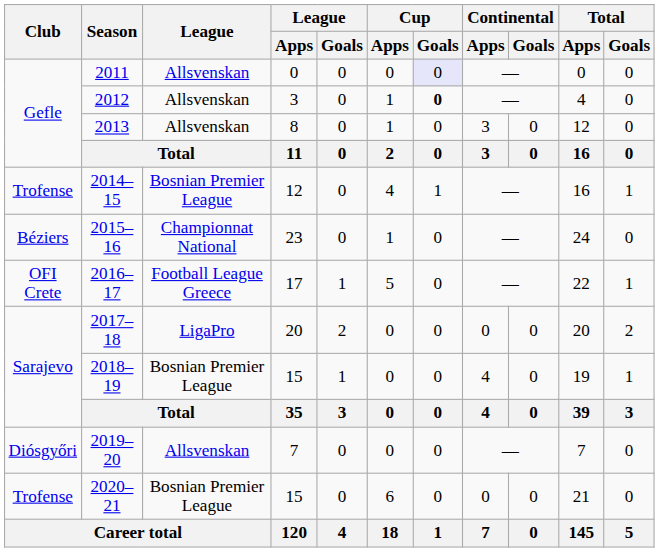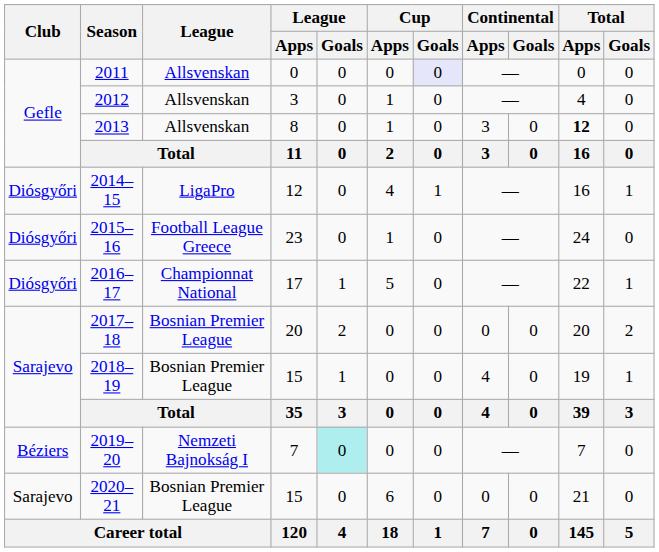2012 | Cup / Goals: bold -> normal
2013 | Total / Apps: normal -> bold
2014–15 | Club: Trofense -> Diósgyőri
2014–15 | League: Bosnian Premier League -> LigaPro
2015–16 | Club: Béziers -> Diósgyőri
2015–16 | League: Championnat National -> Football League Greece
2016–17 | Club: OFI Crete -> Diósgyőri
2016–17 | League: Football League Greece -> Championnat National
2017–18 | League: LigaPro -> Bosnian Premier League
2019–20 | Club: Diósgyőri -> Béziers
2019–20 | League: Allsvenskan -> Nemzeti Bajnokság I
2019–20 | League / Goals: no background -> paleturquoise background
2020–21 | Club: Trofense -> Sarajevo
